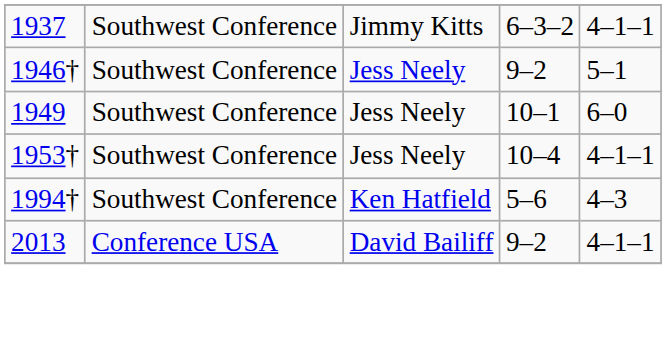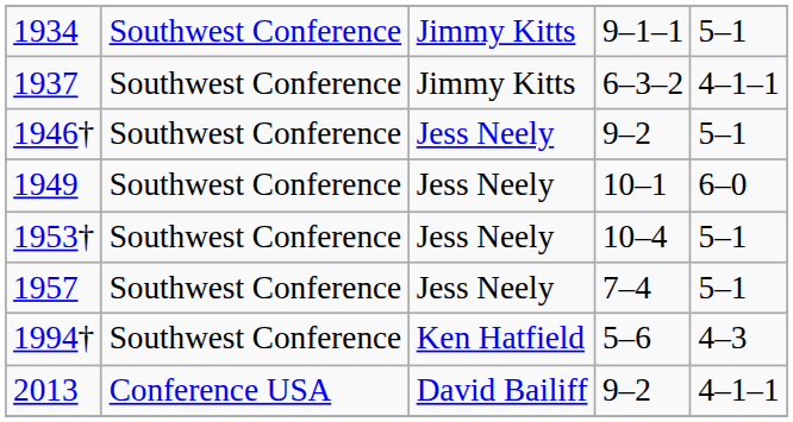+ row: 1934 | Southwest Conference | Jimmy Kitts | 9–1–1 | 5–1
1953† | column 5: 4–1–1 -> 5–1
+ row: 1957 | Southwest Conference | Jess Neely | 7–4 | 5–1
